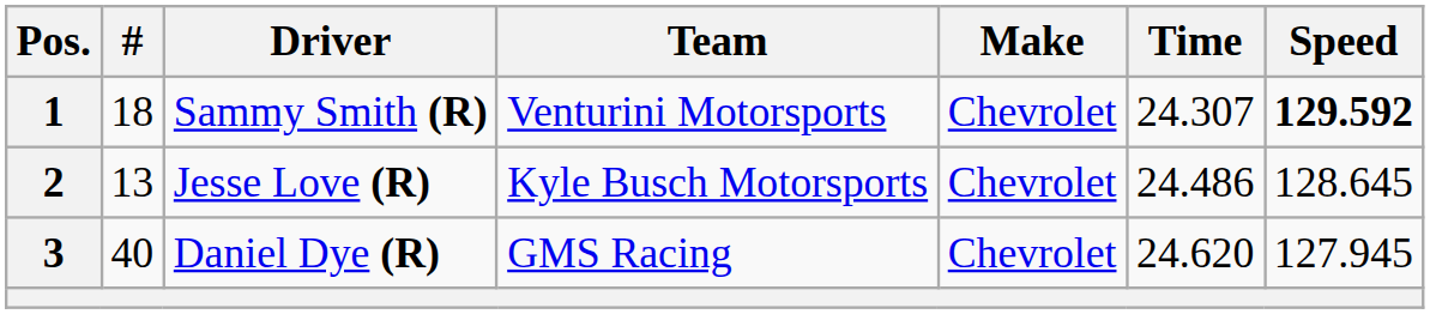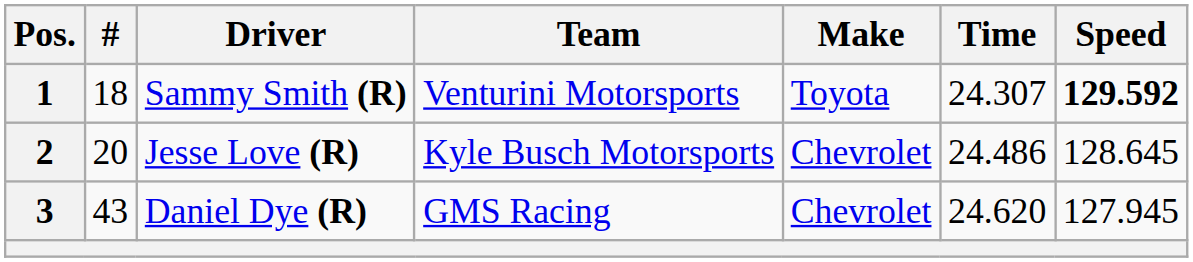1 | Make: Chevrolet -> Toyota
2 | #: 13 -> 20
3 | #: 40 -> 43
